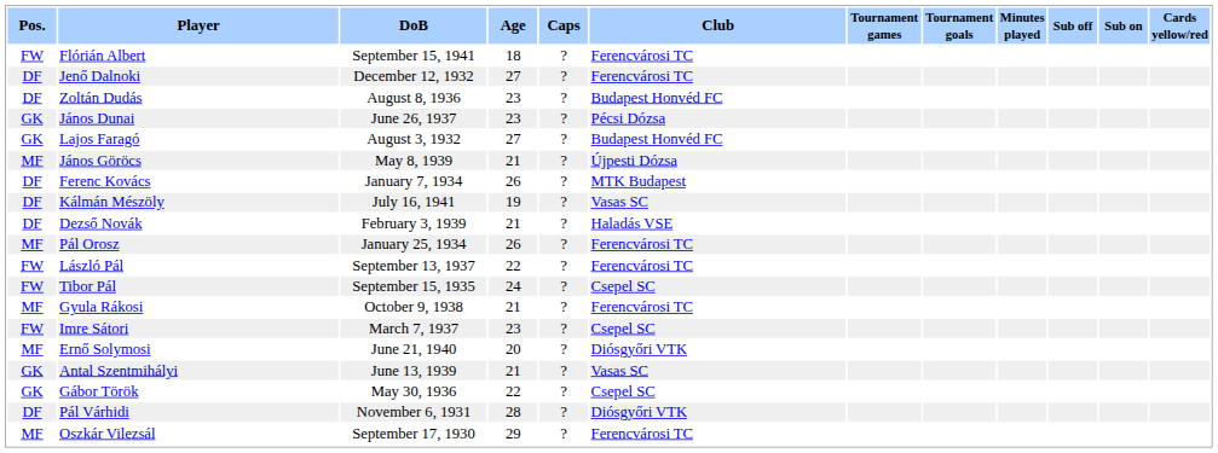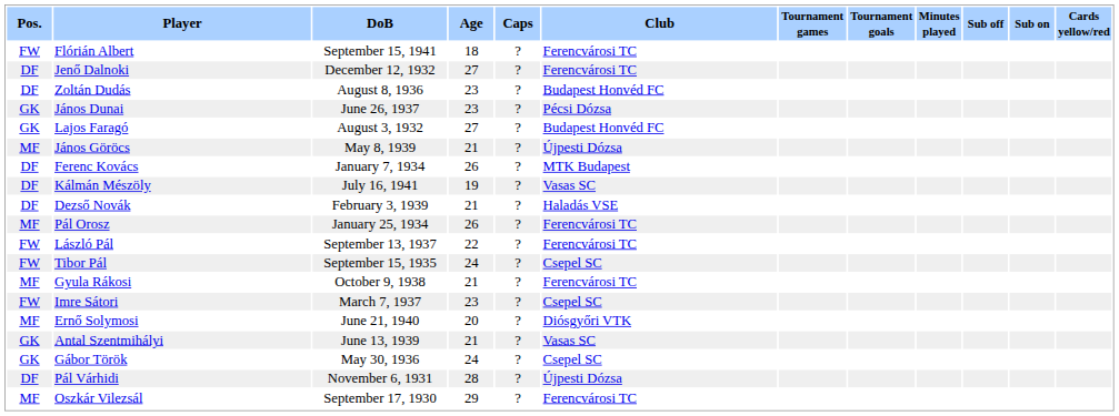Gábor Török | Age: 22 -> 24
Pál Várhidi | Club: Diósgyőri VTK -> Újpesti Dózsa
